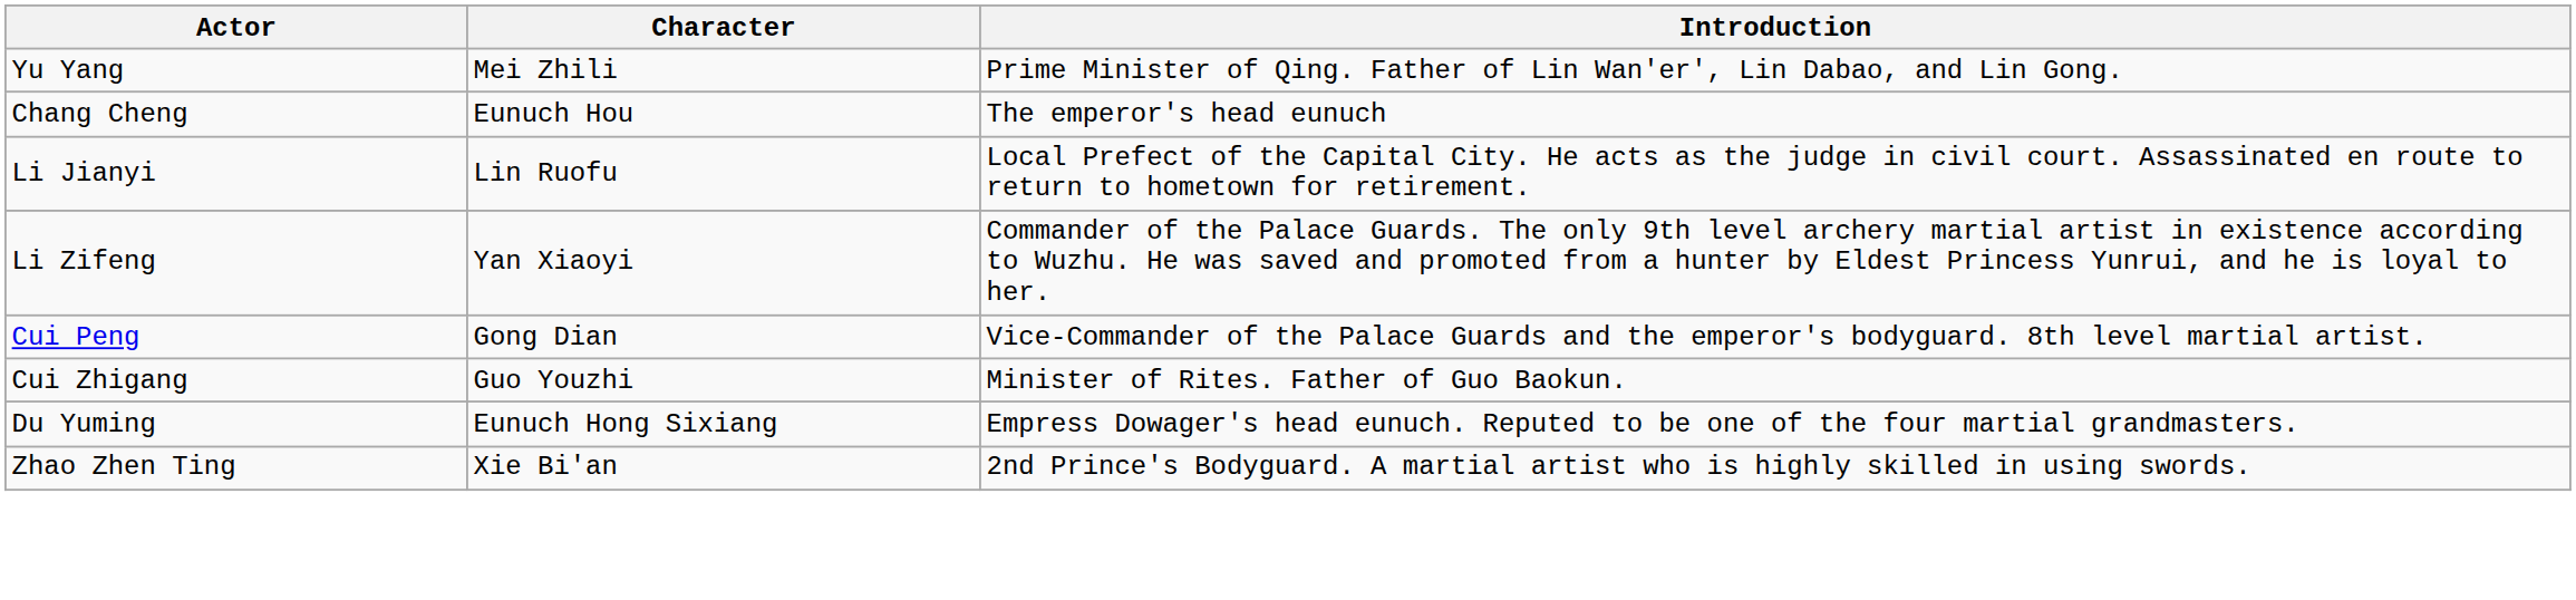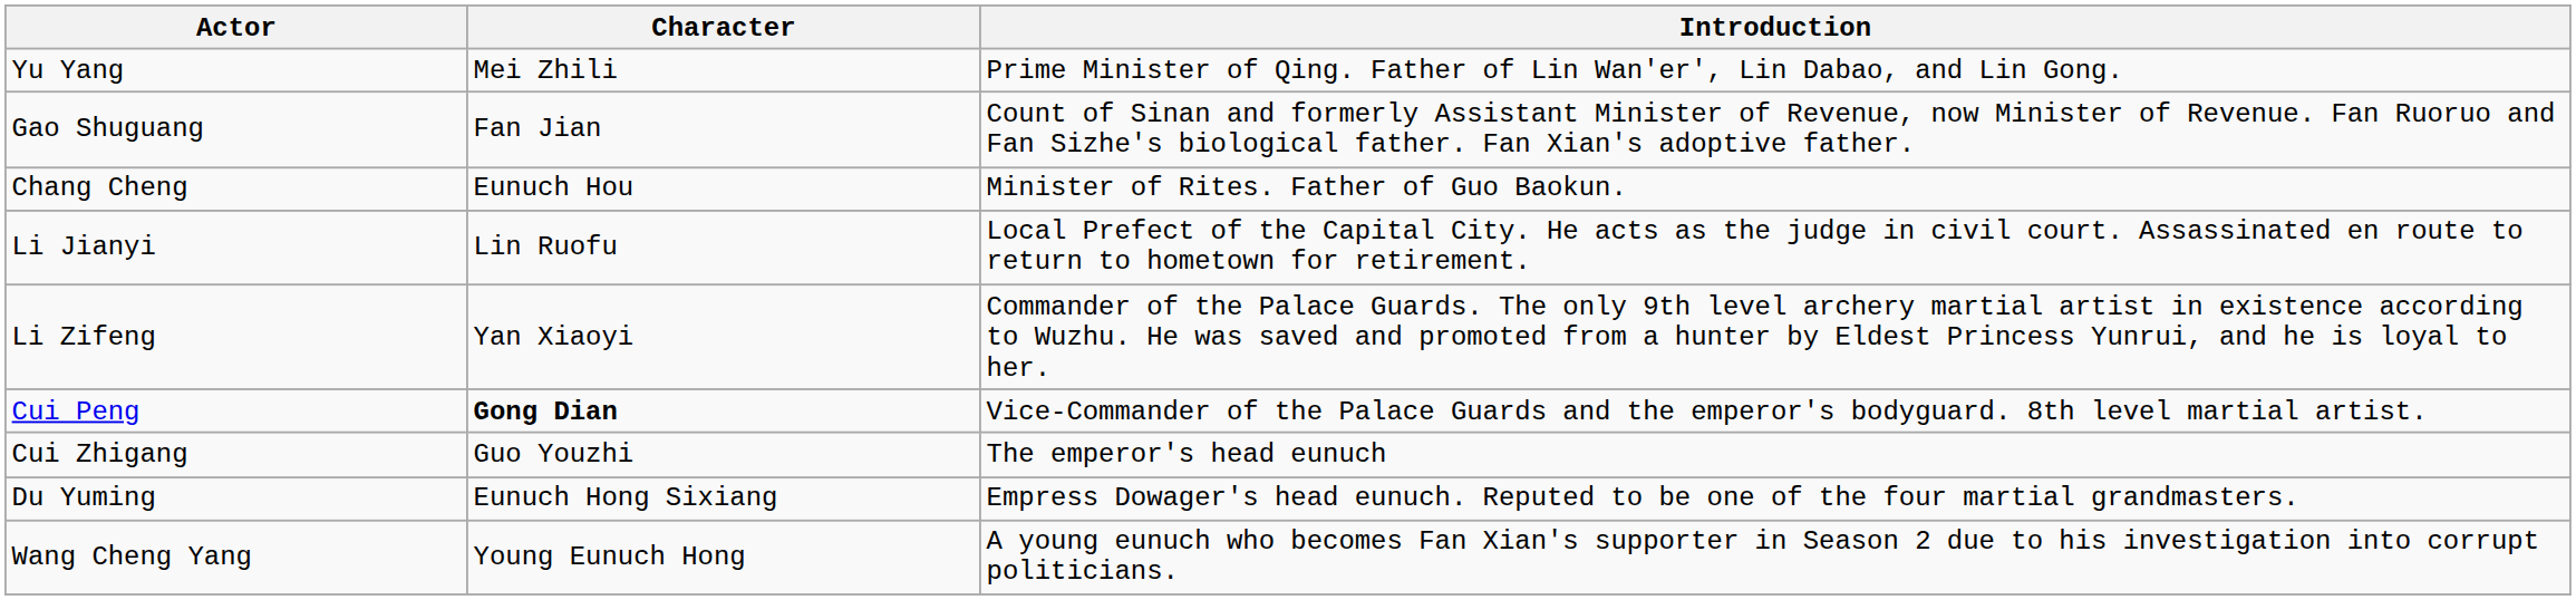+ row: Gao Shuguang | Fan Jian | Count of Sinan and formerly Assistant Minister of Revenue, now Minister of Revenue. Fan Ruoruo and Fan Sizhe's biological father. Fan Xian's adoptive father.
Chang Cheng | Introduction: The emperor's head eunuch -> Minister of Rites. Father of Guo Baokun.
Cui Peng | Character: normal -> bold
Cui Zhigang | Introduction: Minister of Rites. Father of Guo Baokun. -> The emperor's head eunuch
- row: Zhao Zhen Ting | Xie Bi'an | 2nd Prince's Bodyguard. A martial artist who is highly skilled in using swords.
+ row: Wang Cheng Yang | Young Eunuch Hong | A young eunuch who becomes Fan Xian's supporter in Season 2 due to his investigation into corrupt politicians.
